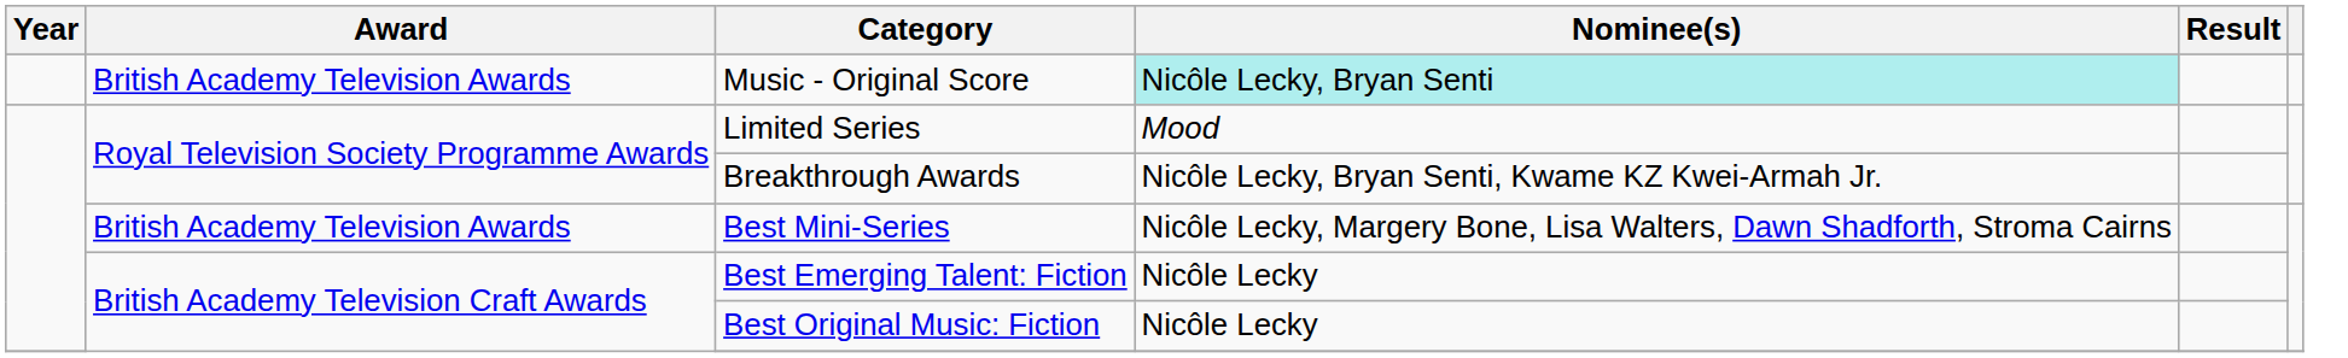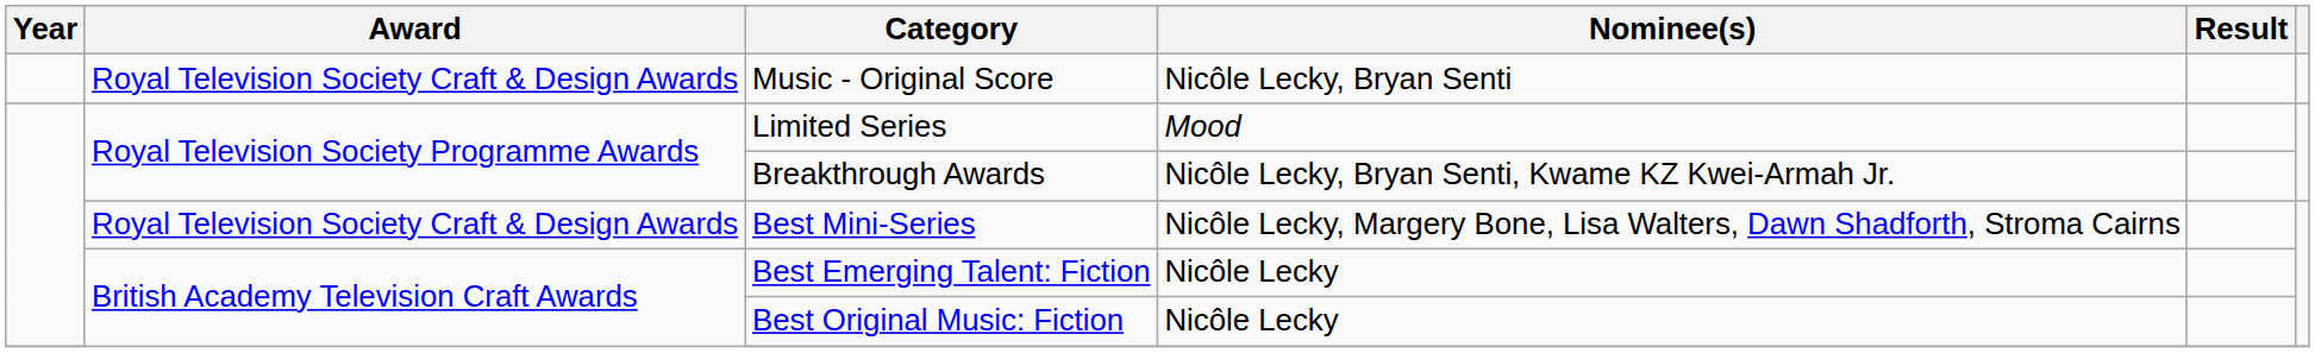Music - Original Score | Award: British Academy Television Awards -> Royal Television Society Craft & Design Awards
Music - Original Score | Nominee(s): paleturquoise background -> no background
Best Mini-Series | Award: British Academy Television Awards -> Royal Television Society Craft & Design Awards
